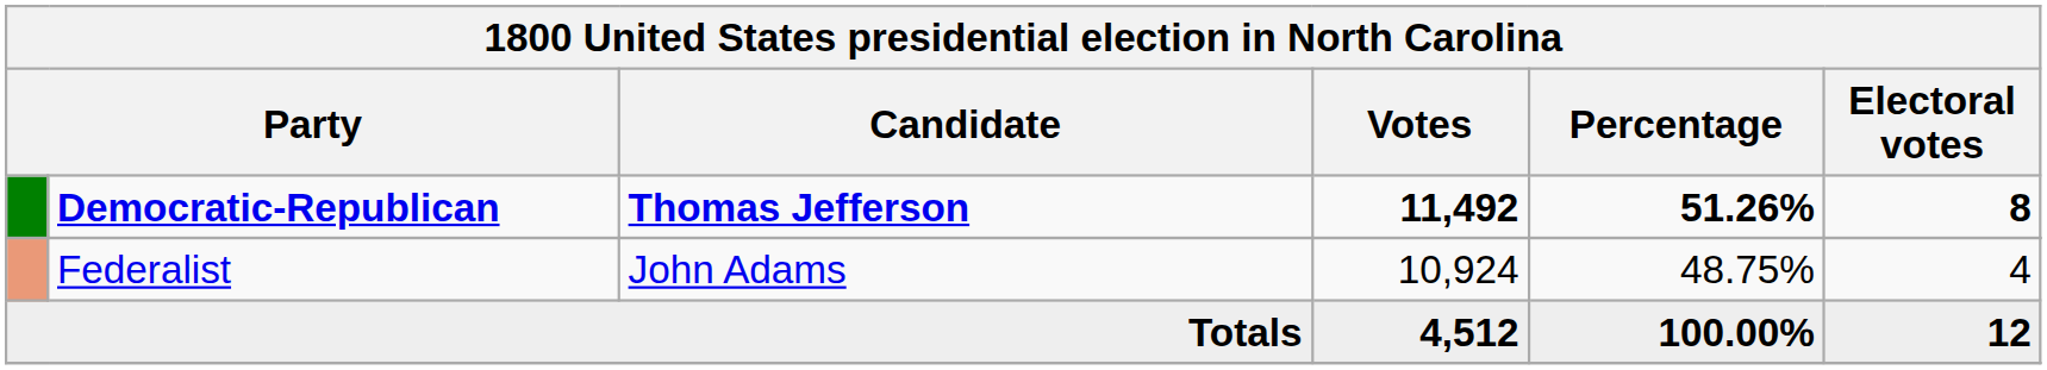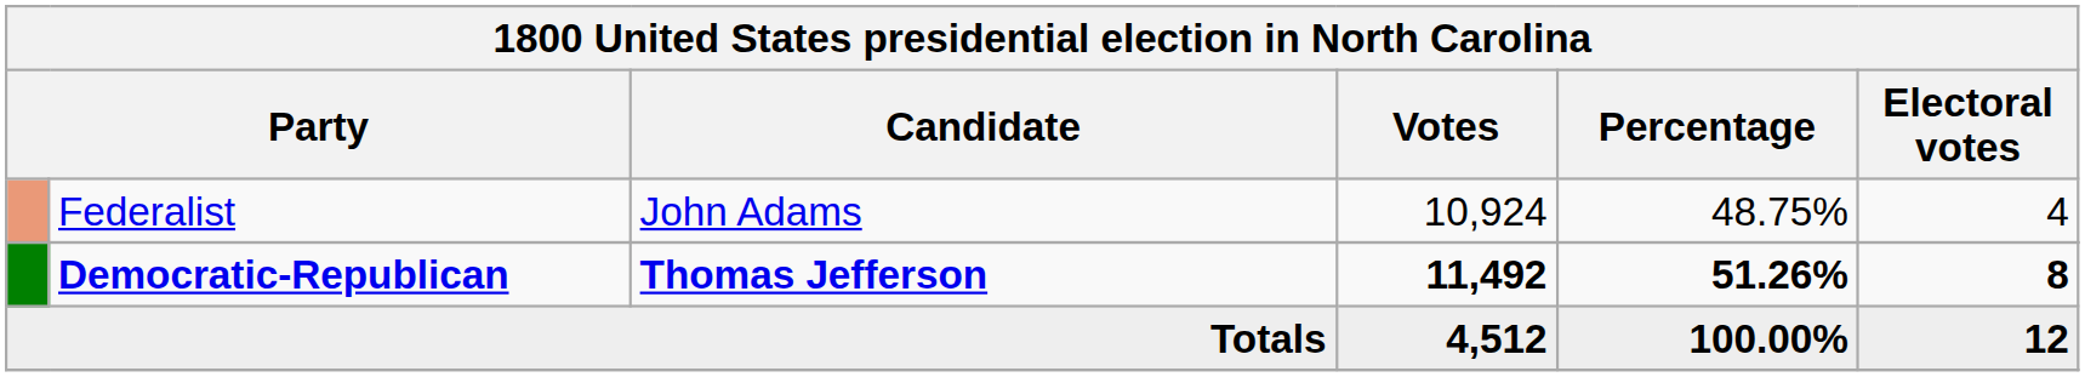rows swapped: Democratic-Republican <-> Federalist
